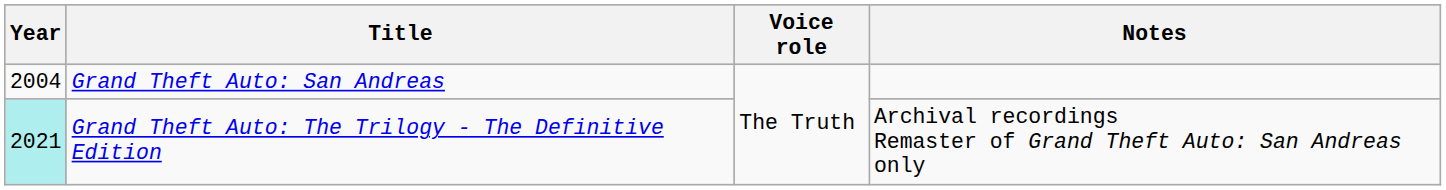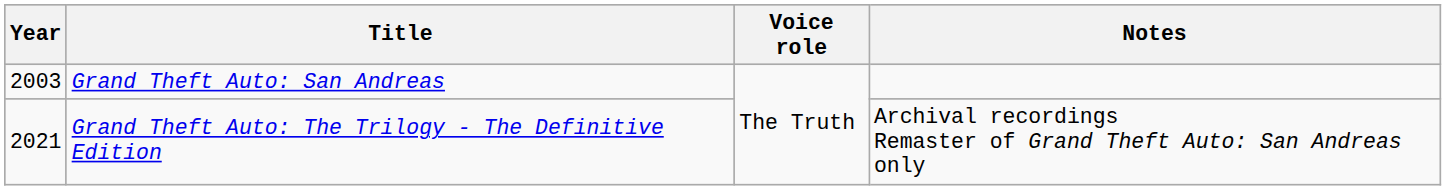Grand Theft Auto: San Andreas | Year: 2004 -> 2003
Grand Theft Auto: The Trilogy - The Definitive Edition | Year: paleturquoise background -> no background
